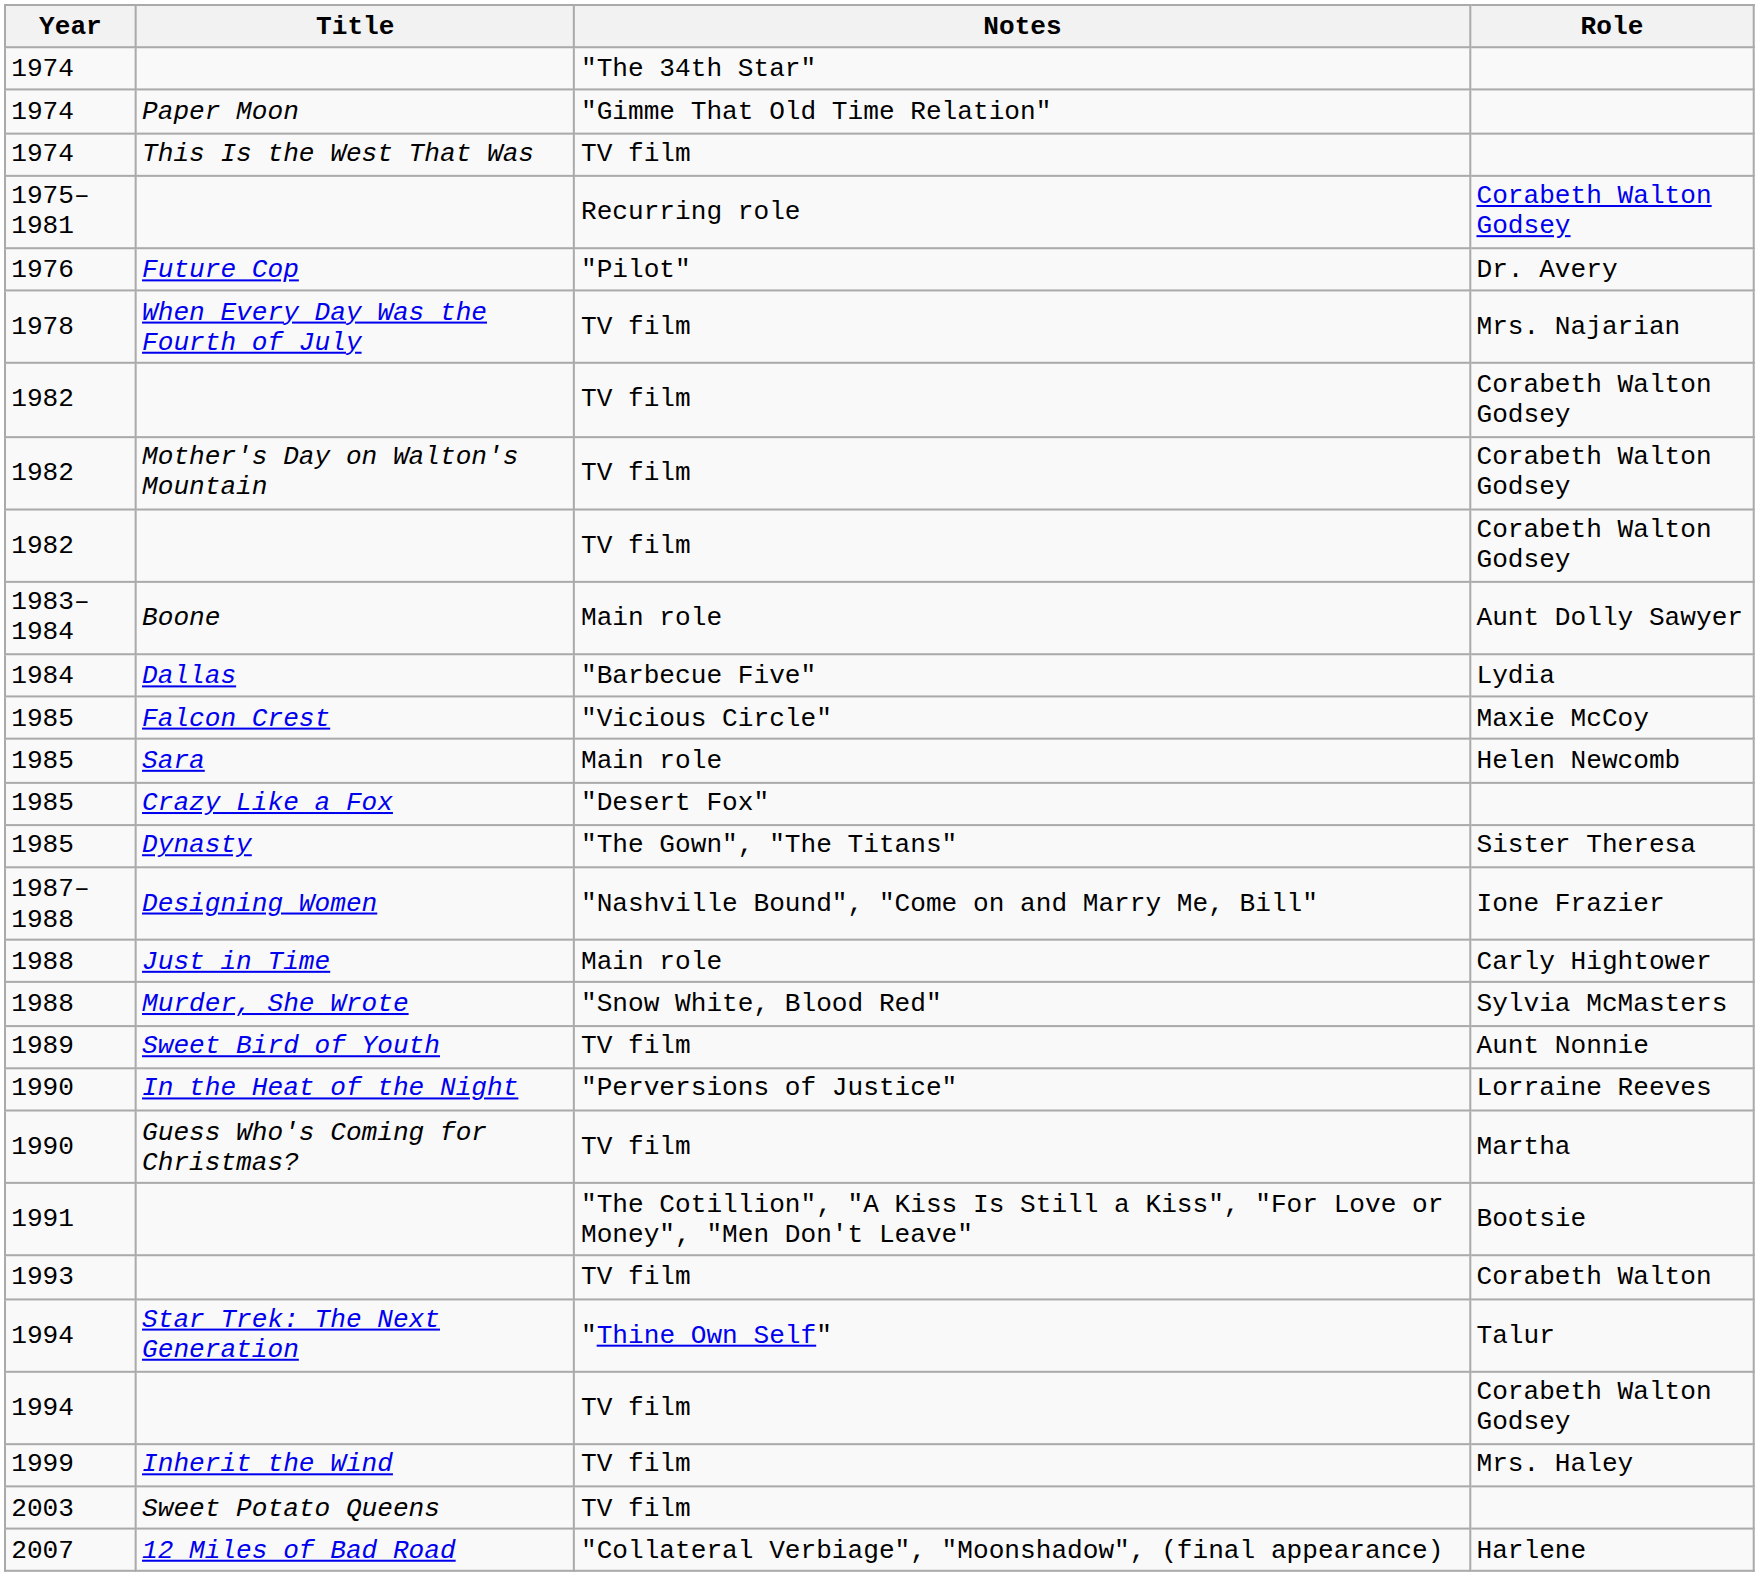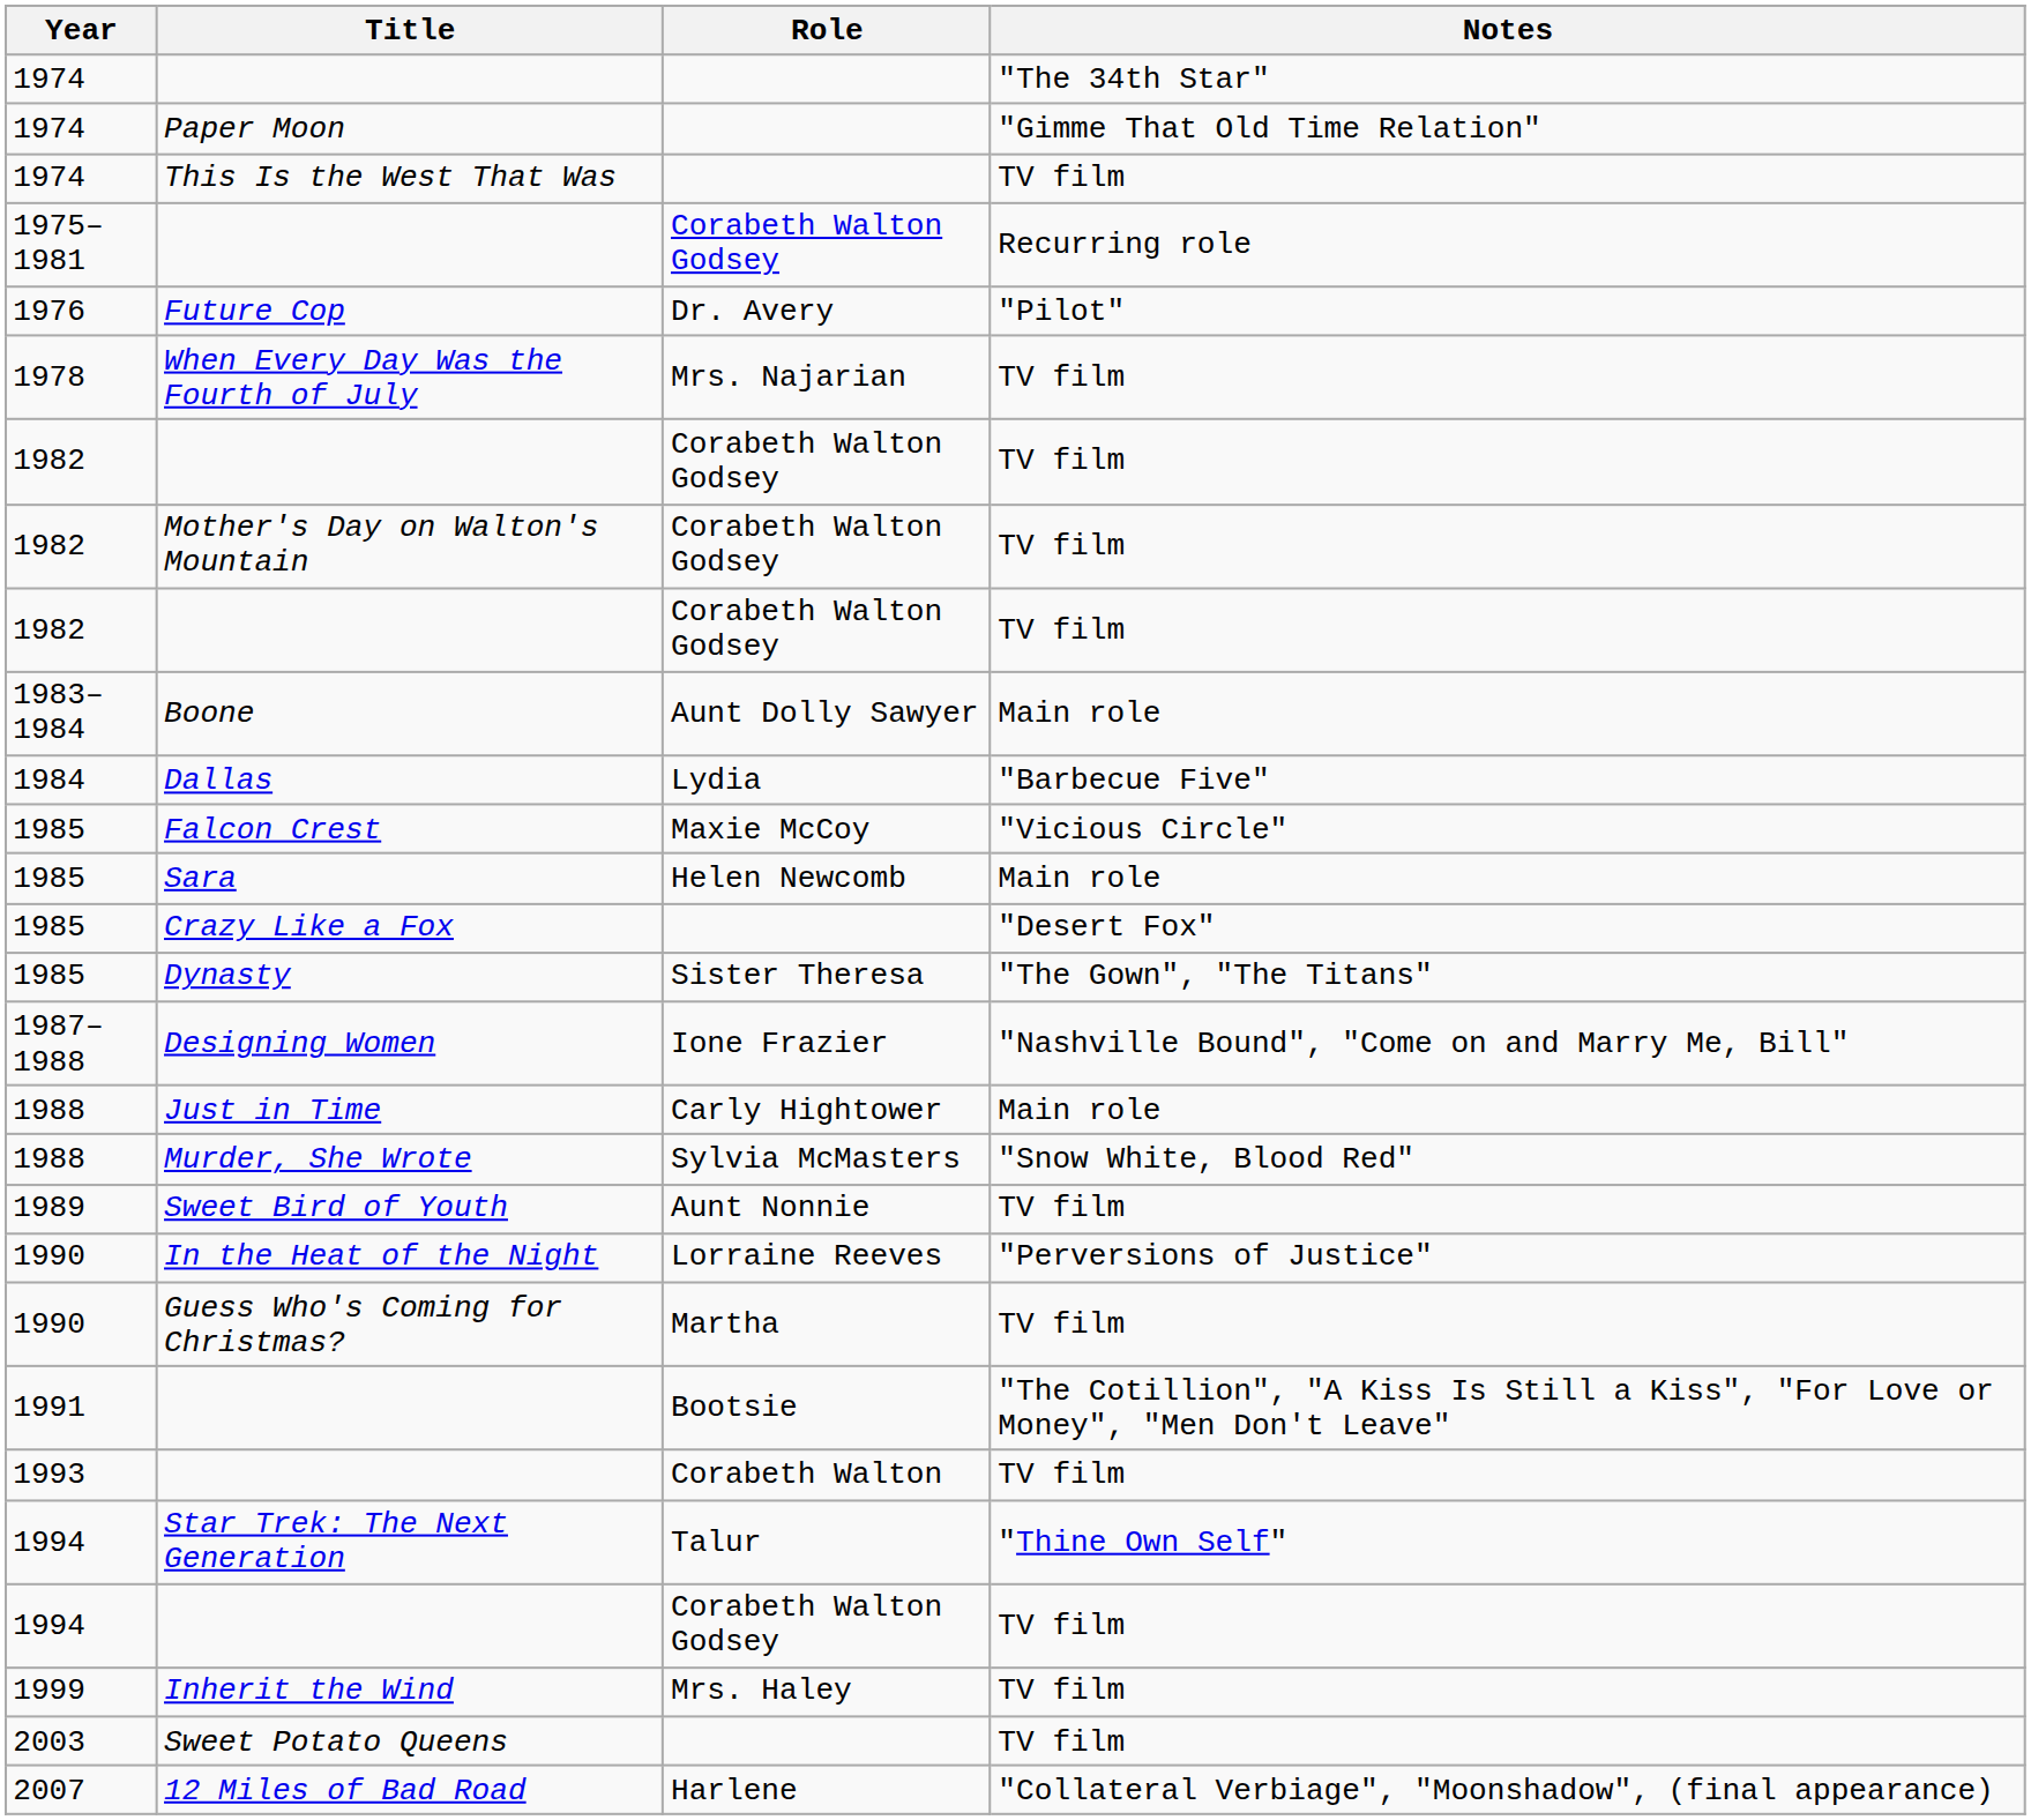columns swapped: Role <-> Notes
